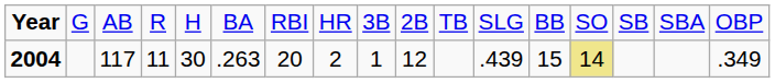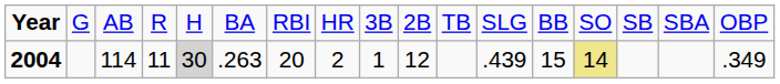2004 | column 3: 117 -> 114
2004 | column 5: no background -> lightgrey background
